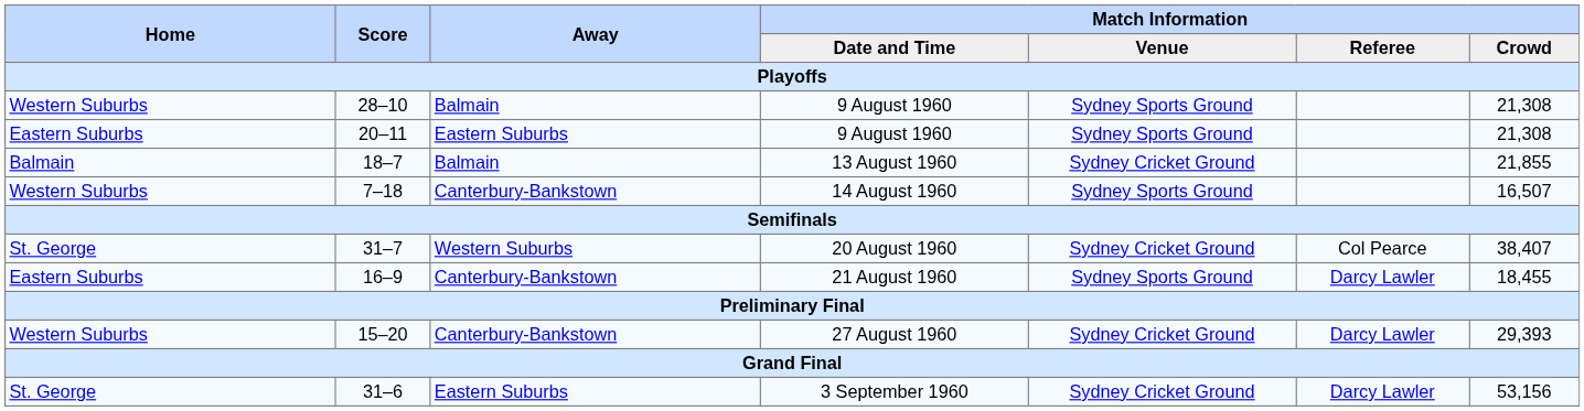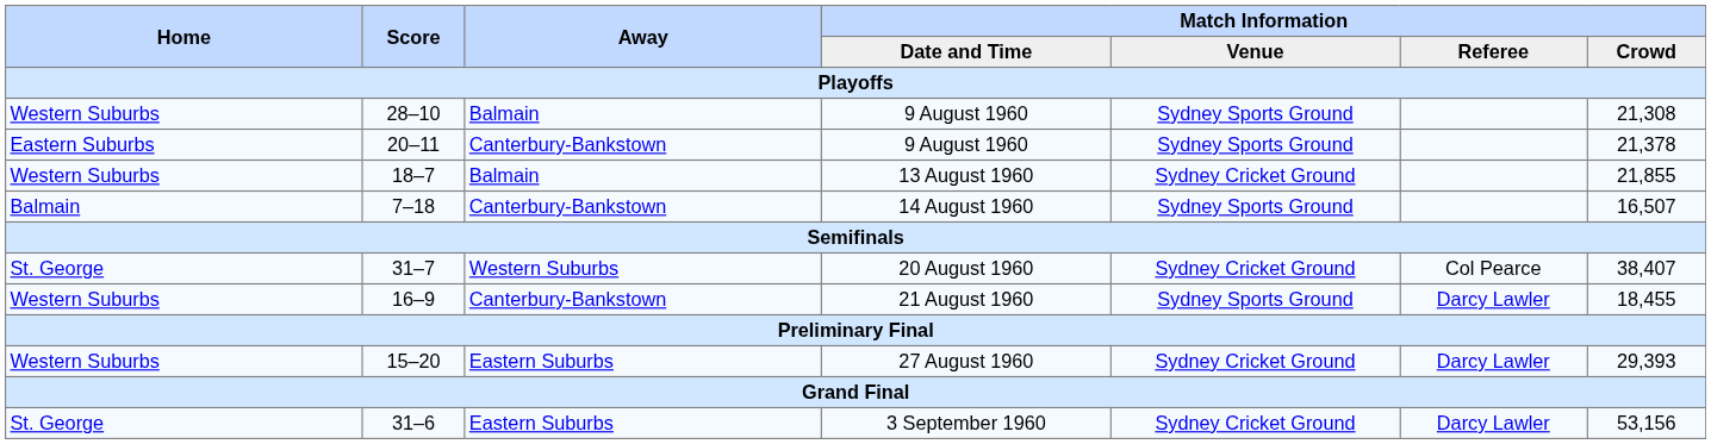20–11 / 9 August 1960 | Away: Eastern Suburbs -> Canterbury-Bankstown
20–11 / 9 August 1960 | Match Information / Crowd: 21,308 -> 21,378
13 August 1960 | Home: Balmain -> Western Suburbs
14 August 1960 | Home: Western Suburbs -> Balmain
21 August 1960 | Home: Eastern Suburbs -> Western Suburbs
27 August 1960 | Away: Canterbury-Bankstown -> Eastern Suburbs
